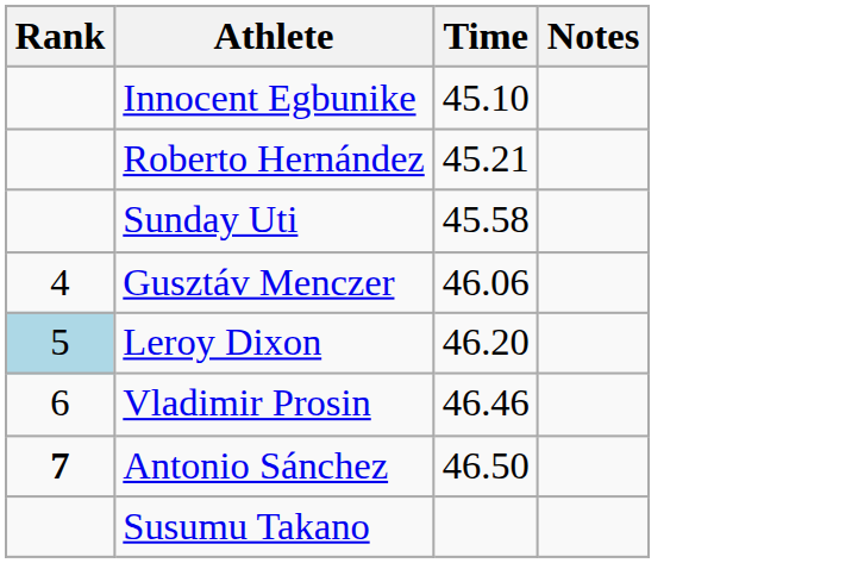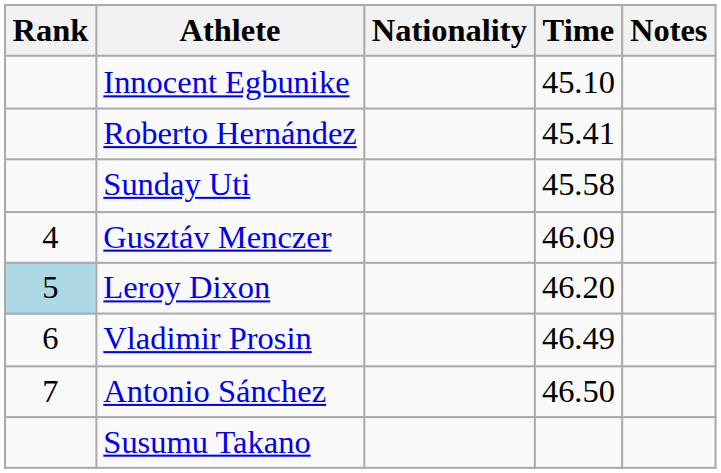+ column: Nationality
Roberto Hernández | Time: 45.21 -> 45.41
Gusztáv Menczer | Time: 46.06 -> 46.09
Vladimir Prosin | Time: 46.46 -> 46.49
Antonio Sánchez | Rank: bold -> normal
